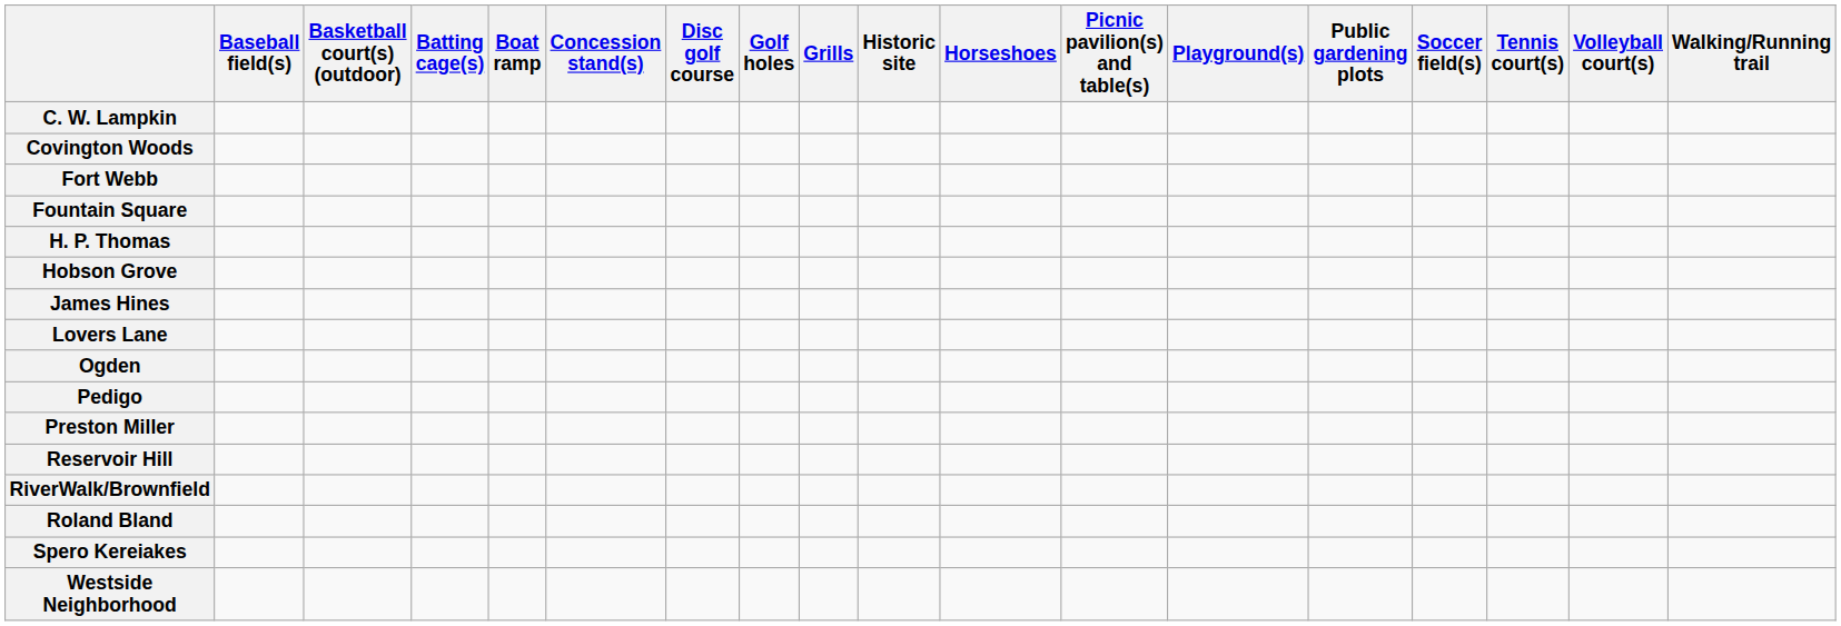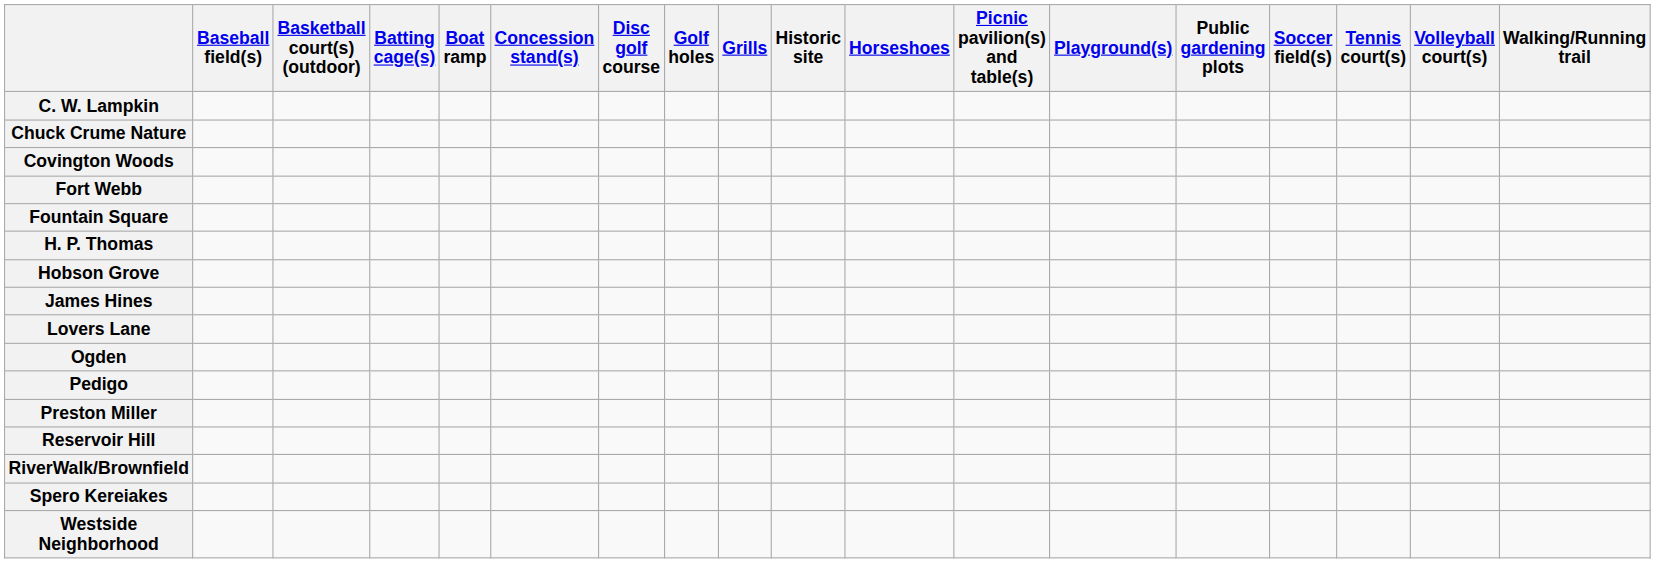+ row: Chuck Crume Nature
- row: Roland Bland
